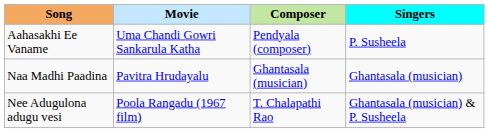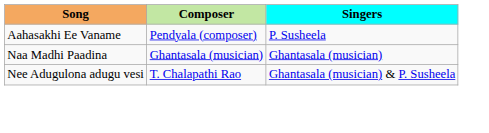- column: Movie | Uma Chandi Gowri Sankarula Katha | Pavitra Hrudayalu | Poola Rangadu (1967 film)
